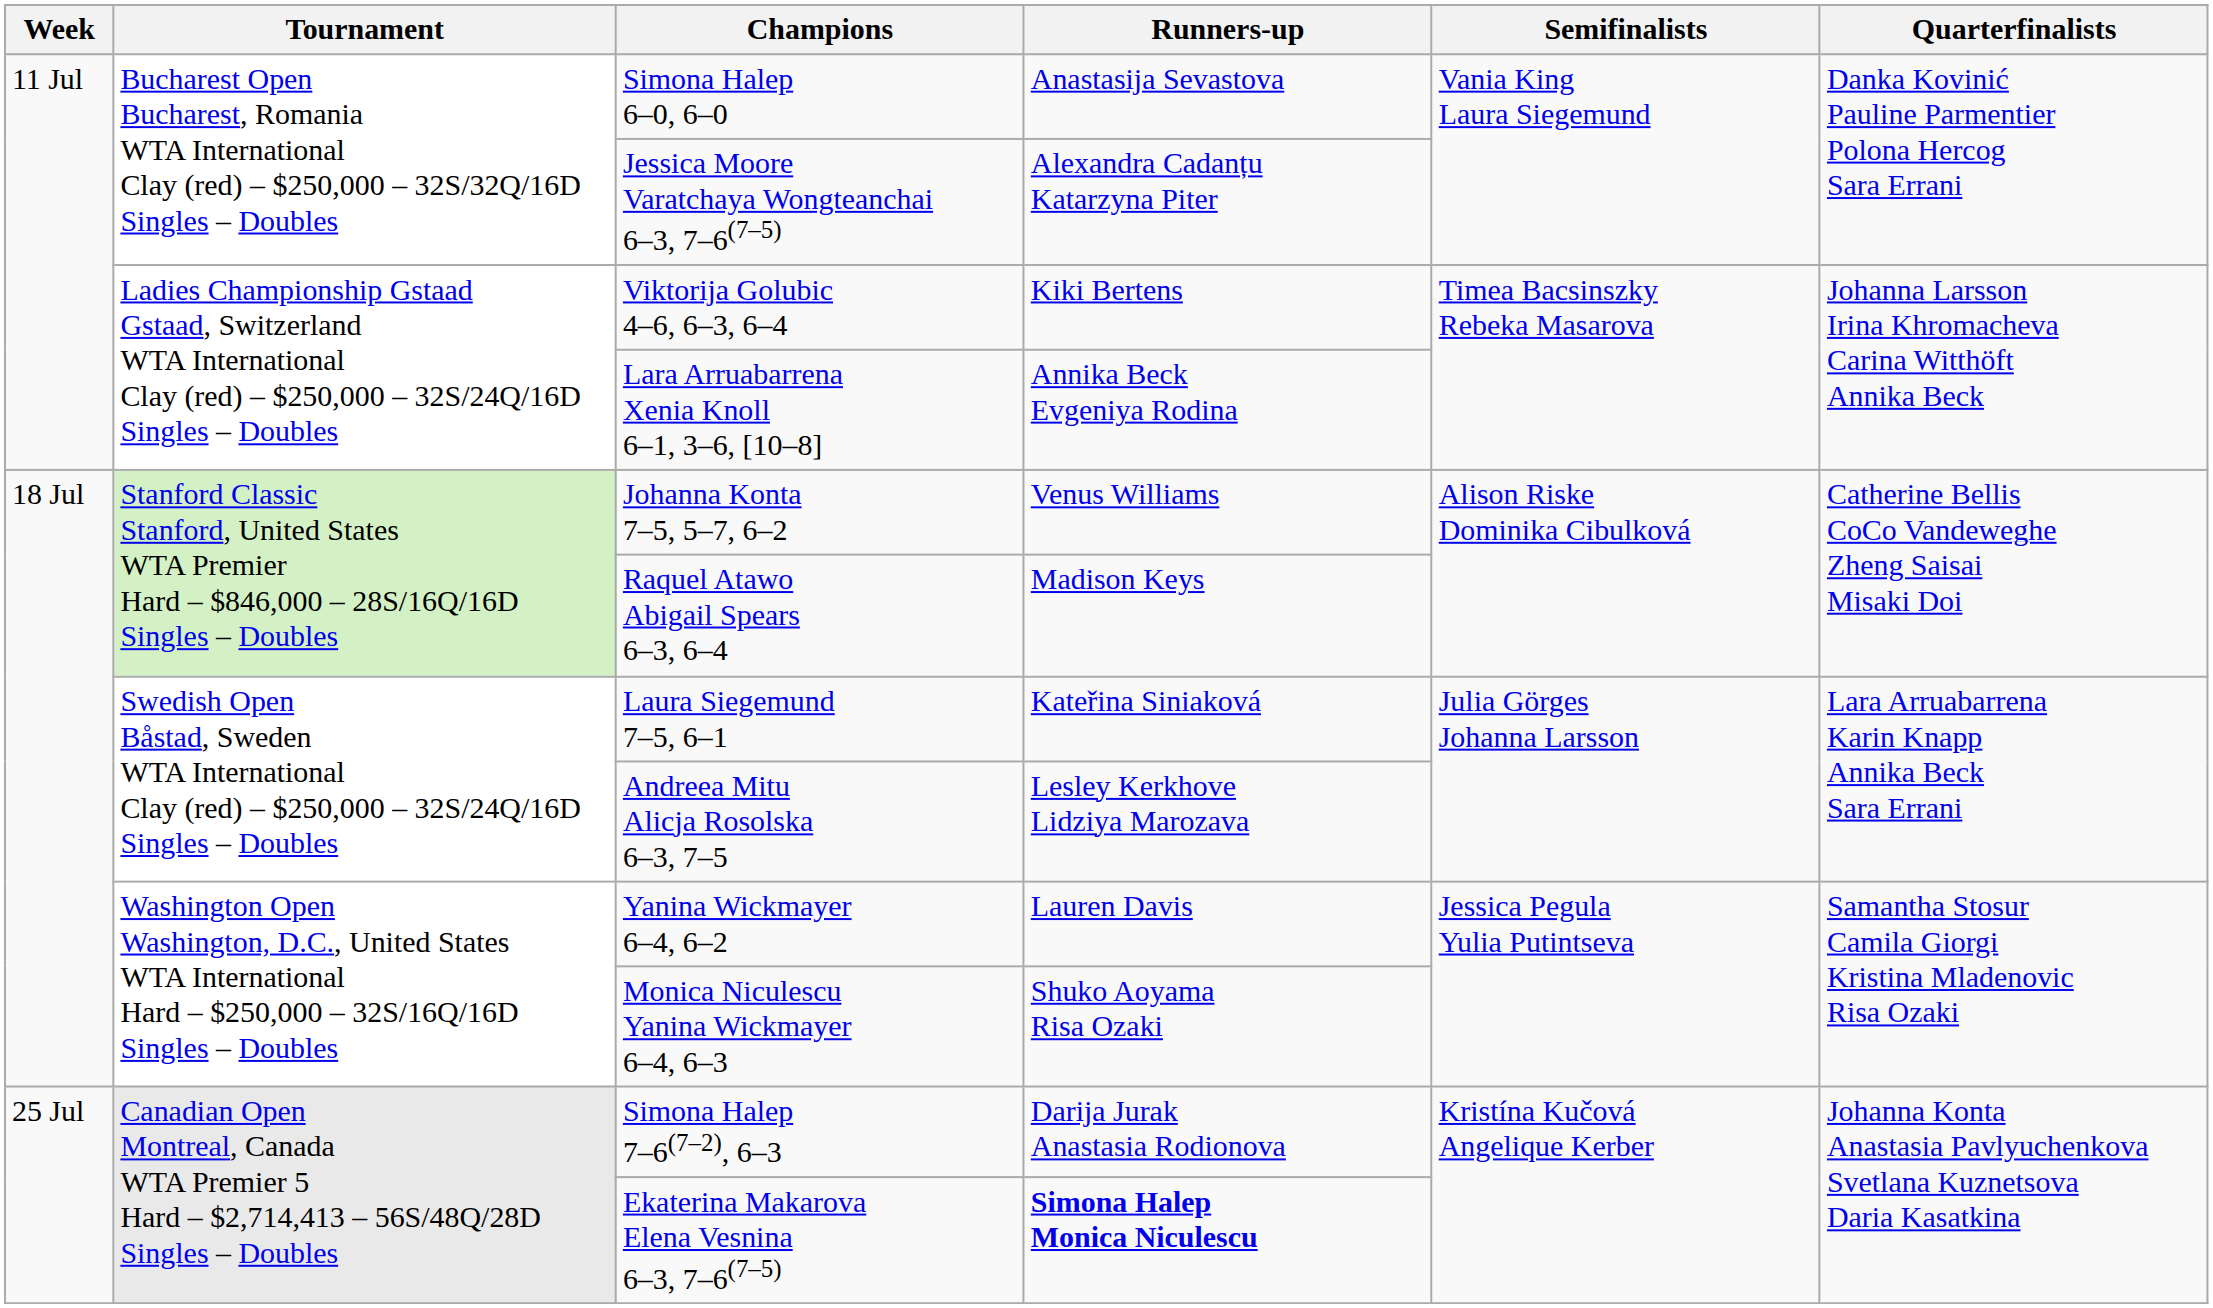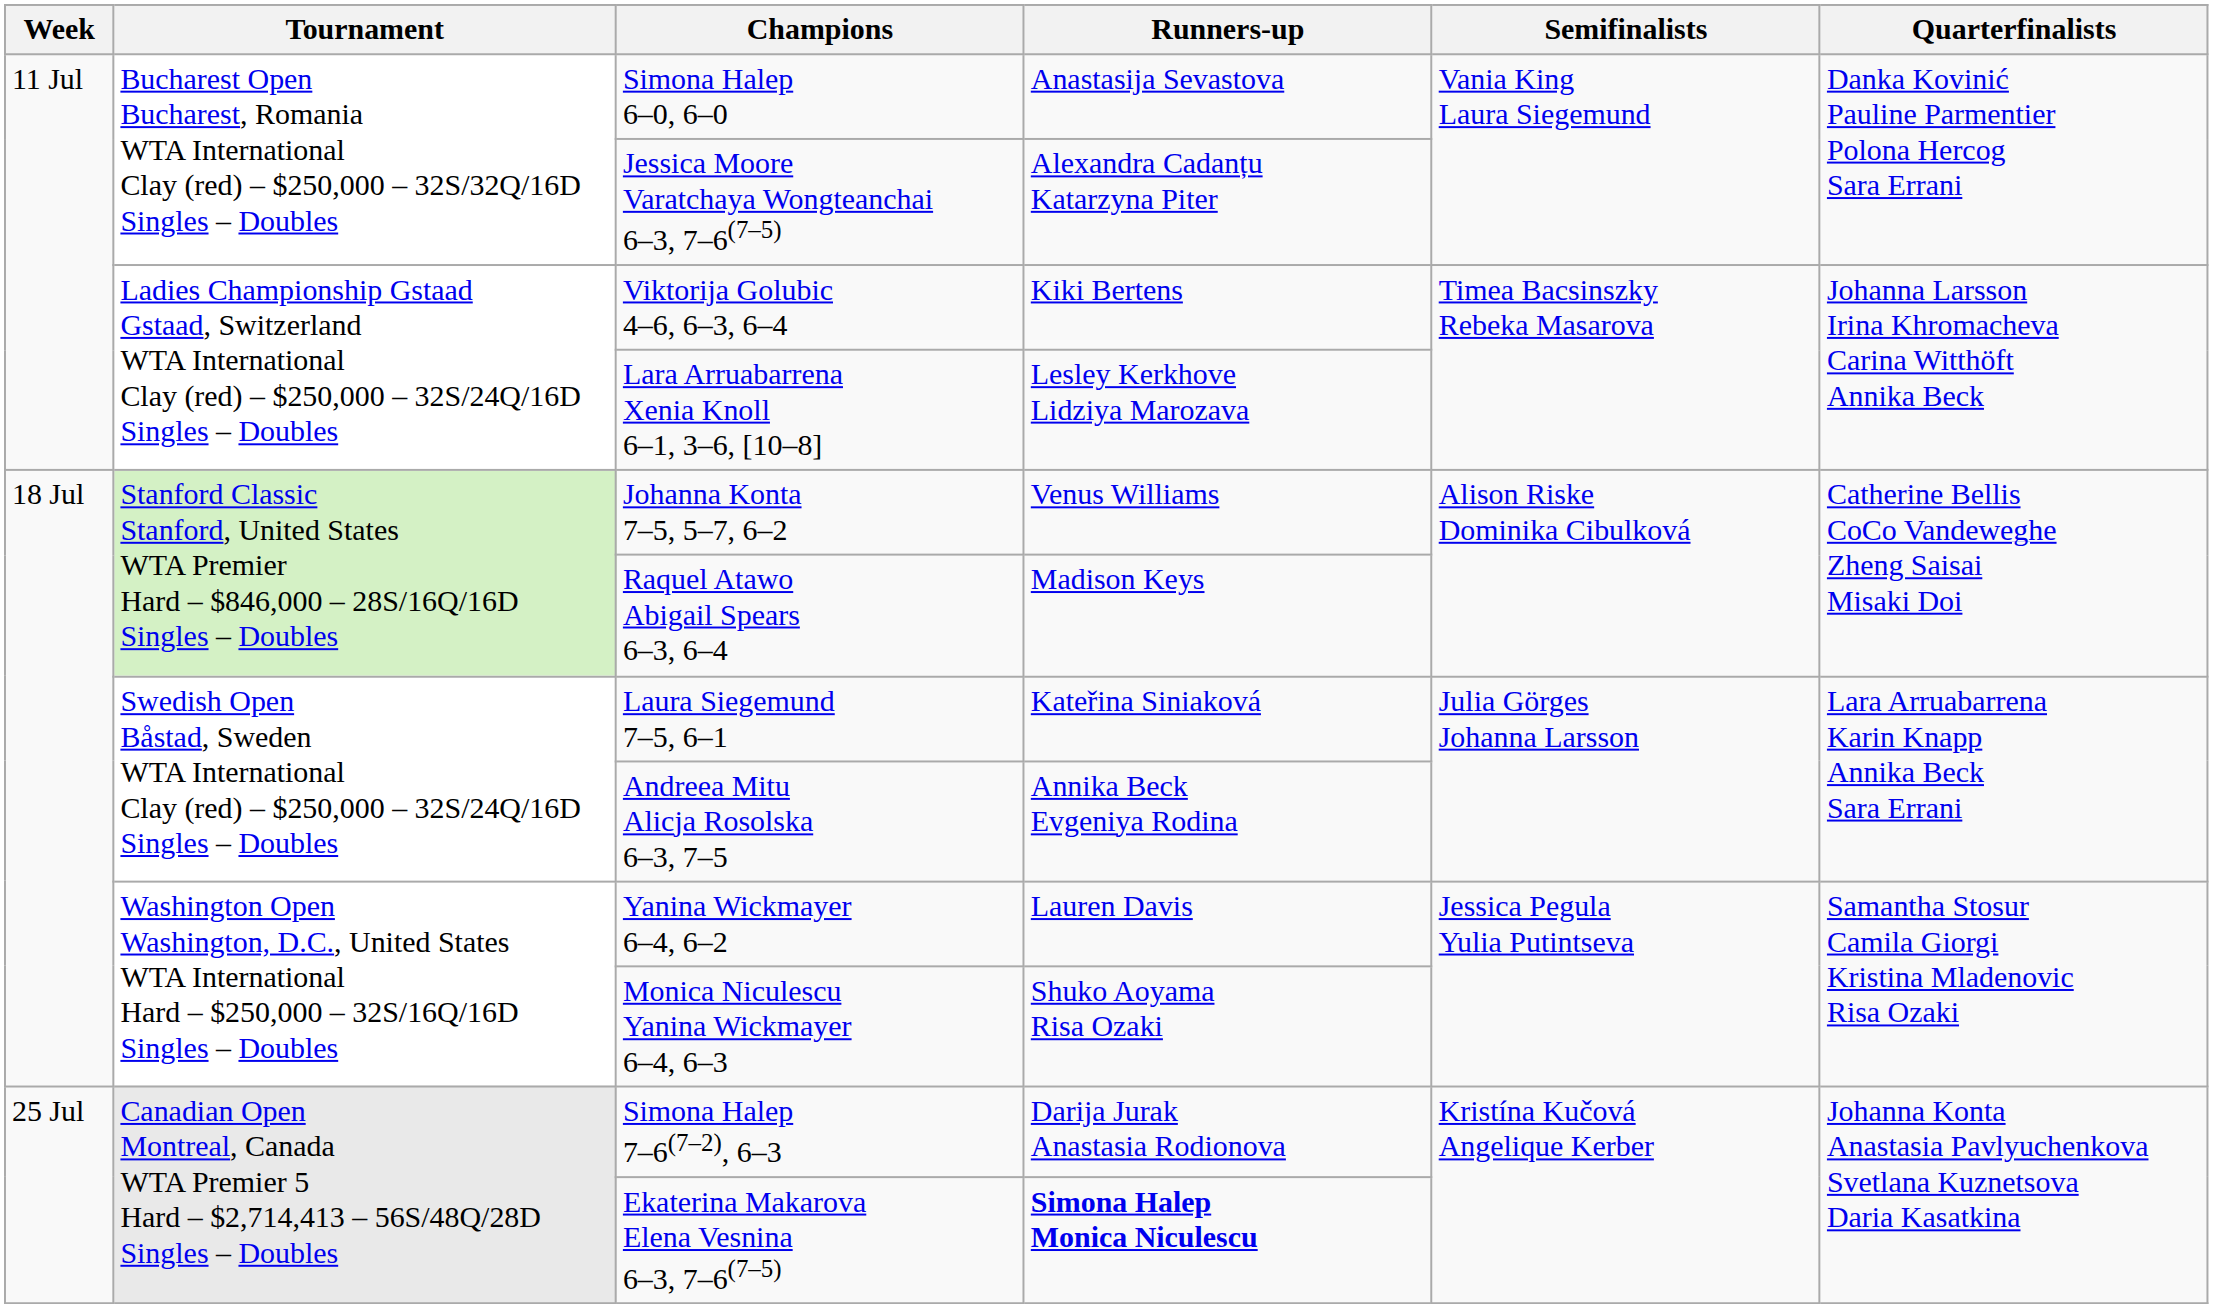Lara Arruabarrena Xenia Knoll 6–1, 3–6, [10–8] | Runners-up: Annika Beck Evgeniya Rodina -> Lesley Kerkhove Lidziya Marozava
Andreea Mitu Alicja Rosolska 6–3, 7–5 | Runners-up: Lesley Kerkhove Lidziya Marozava -> Annika Beck Evgeniya Rodina
